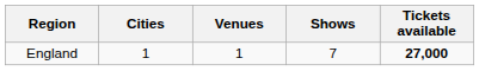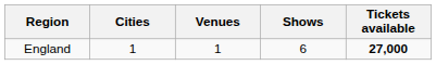England | Shows: 7 -> 6
